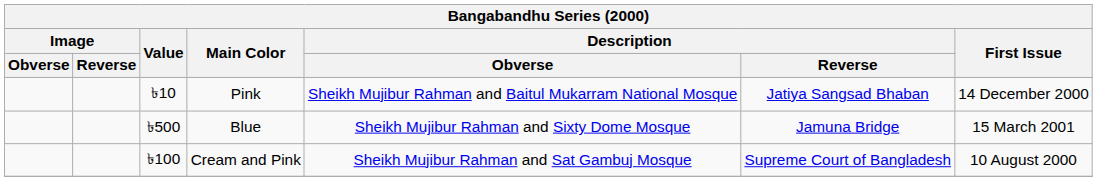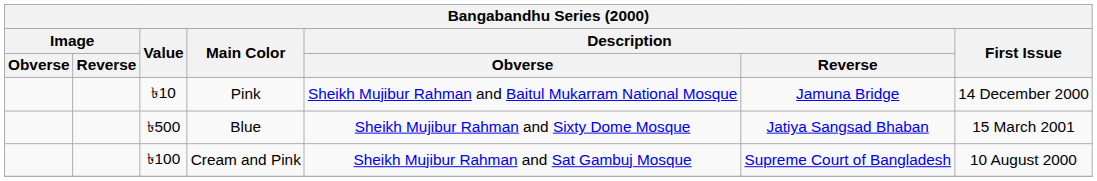Pink | Description / Reverse: Jatiya Sangsad Bhaban -> Jamuna Bridge
Blue | Description / Reverse: Jamuna Bridge -> Jatiya Sangsad Bhaban
